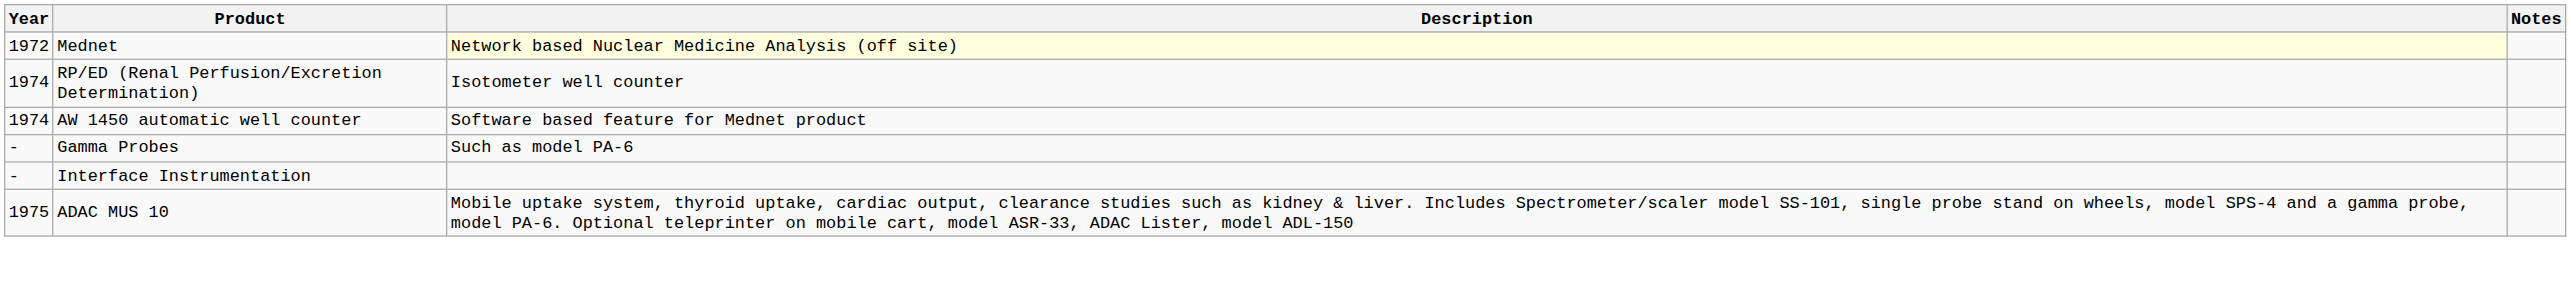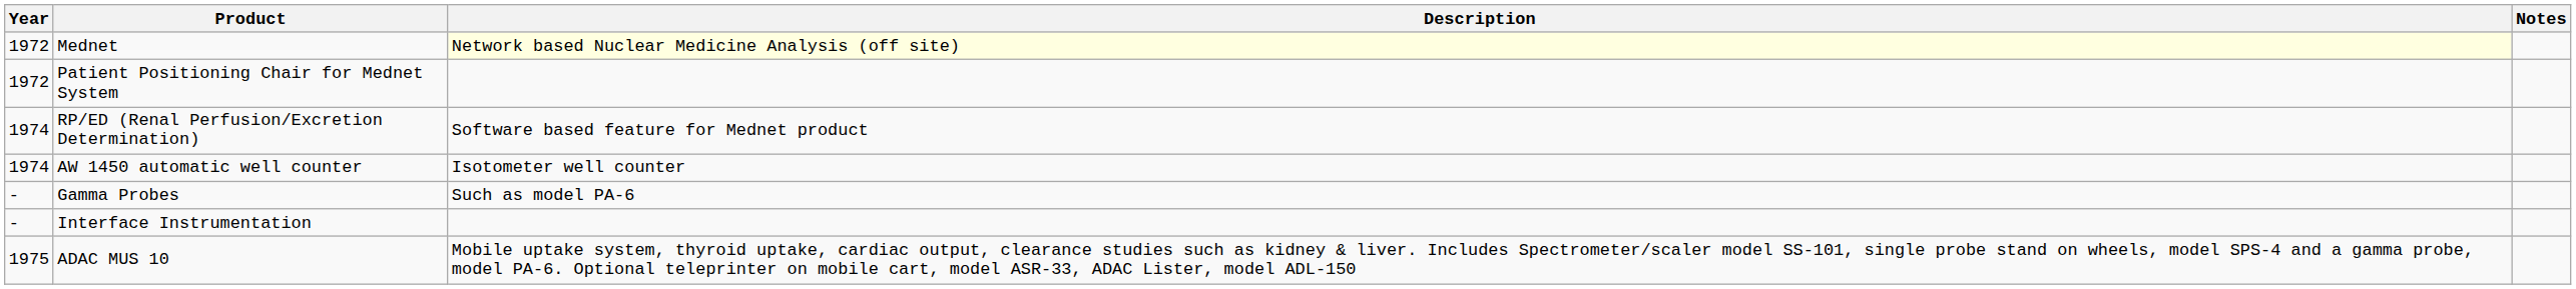+ row: 1972 | Patient Positioning Chair for Mednet System
RP/ED (Renal Perfusion/Excretion Determination) | Description: Isotometer well counter -> Software based feature for Mednet product
AW 1450 automatic well counter | Description: Software based feature for Mednet product -> Isotometer well counter
